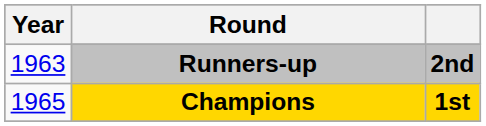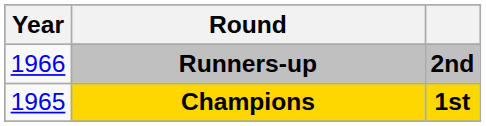Runners-up | Year: 1963 -> 1966
